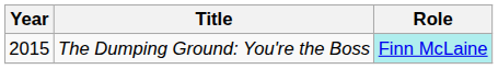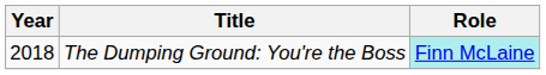The Dumping Ground: You're the Boss | Year: 2015 -> 2018
